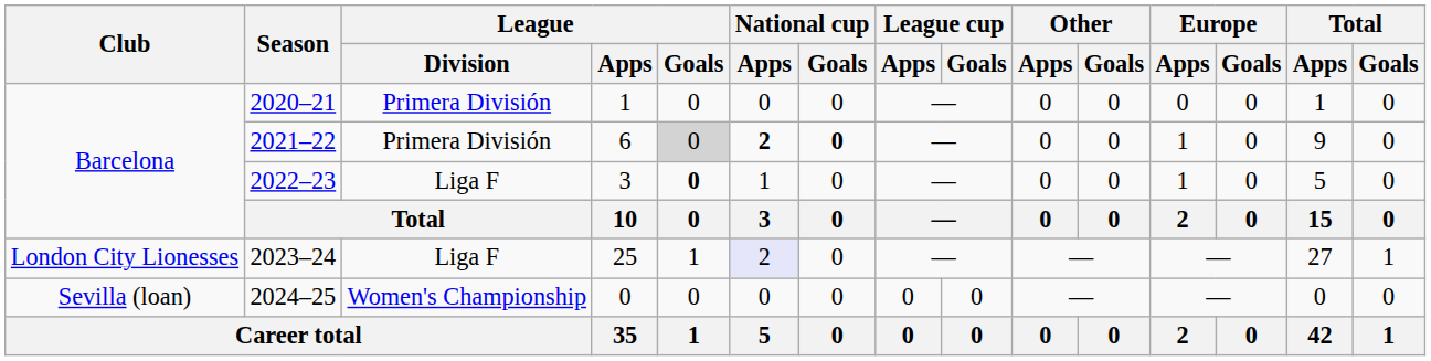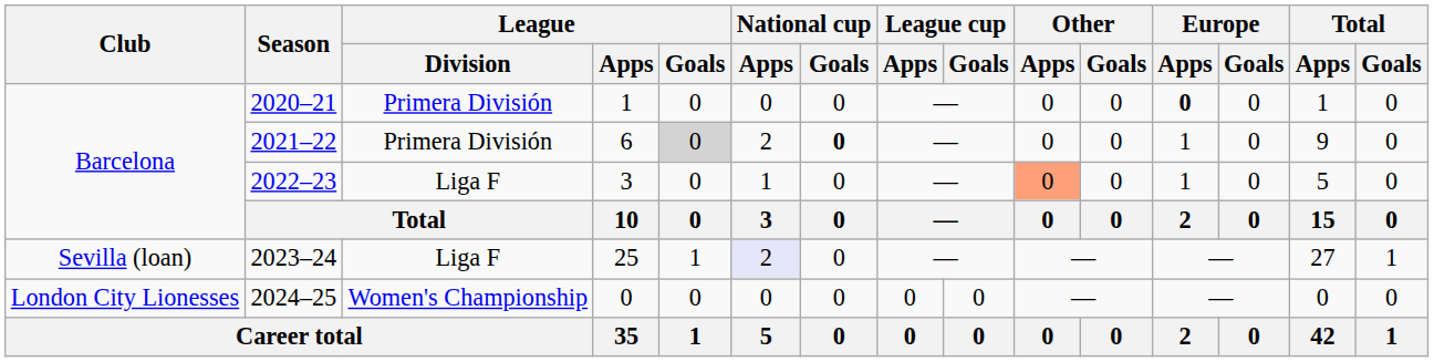2020–21 | Europe / Apps: normal -> bold
2021–22 | National cup / Apps: bold -> normal
2022–23 | League / Goals: bold -> normal
2022–23 | Other / Apps: no background -> lightsalmon background
2023–24 | Club: London City Lionesses -> Sevilla (loan)
2024–25 | Club: Sevilla (loan) -> London City Lionesses
